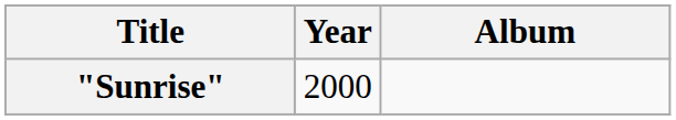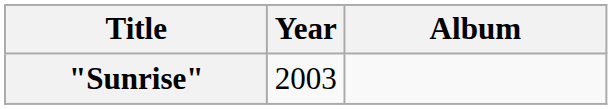"Sunrise" | Year: 2000 -> 2003
